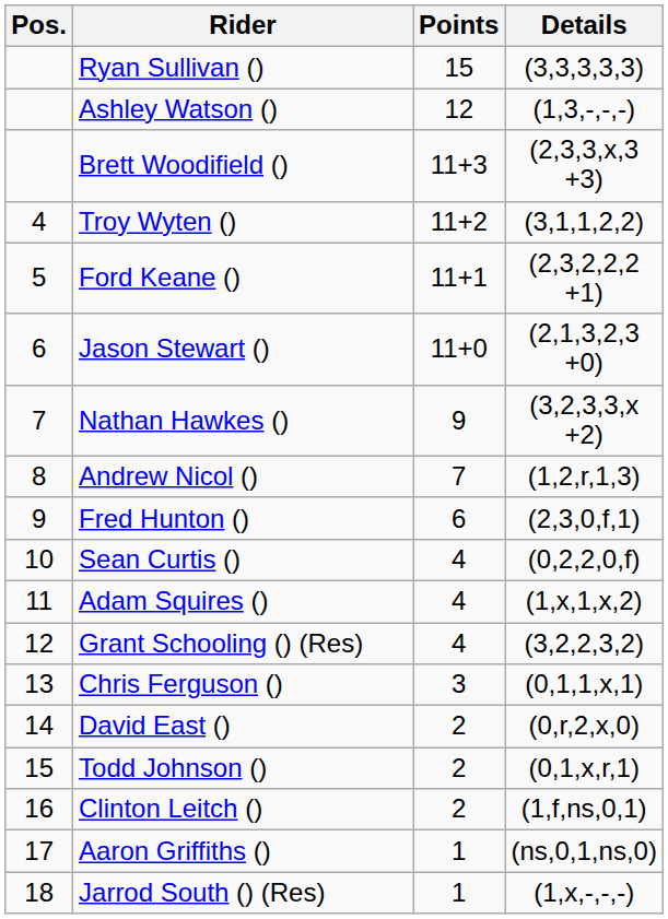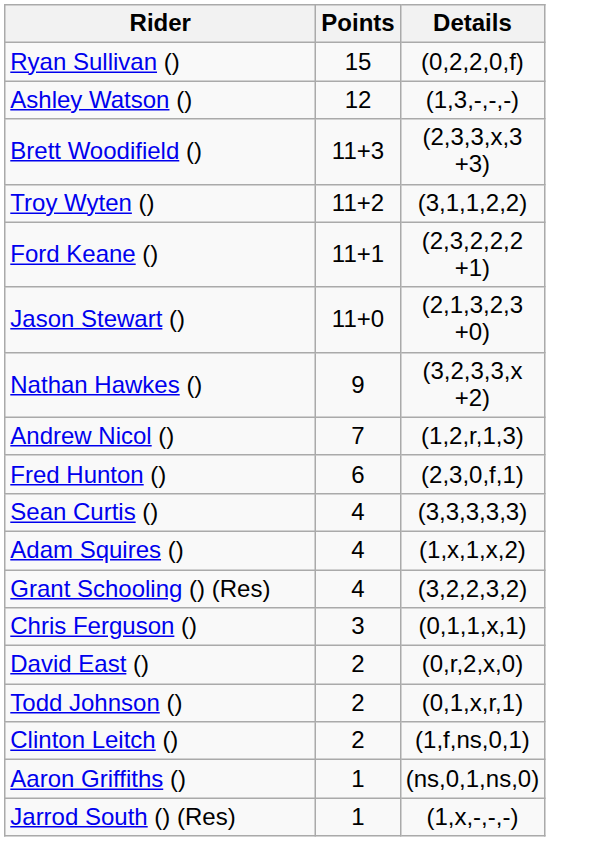- column: Pos. | 4 | 5 | 6 | 7 | 8 | 9 | 10 | 11 | 12 | 13 | 14 | 15 | 16 | 17 | 18
Ryan Sullivan () | Details: (3,3,3,3,3) -> (0,2,2,0,f)
Sean Curtis () | Details: (0,2,2,0,f) -> (3,3,3,3,3)
